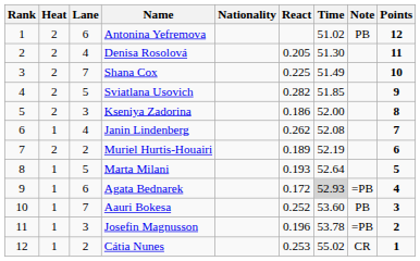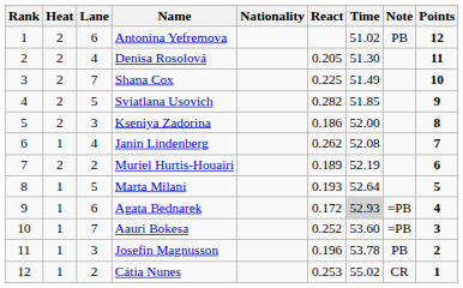Aauri Bokesa | Note: PB -> =PB
Josefin Magnusson | Note: =PB -> PB
